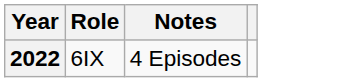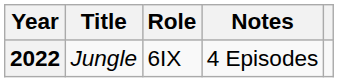+ column: Title | Jungle
